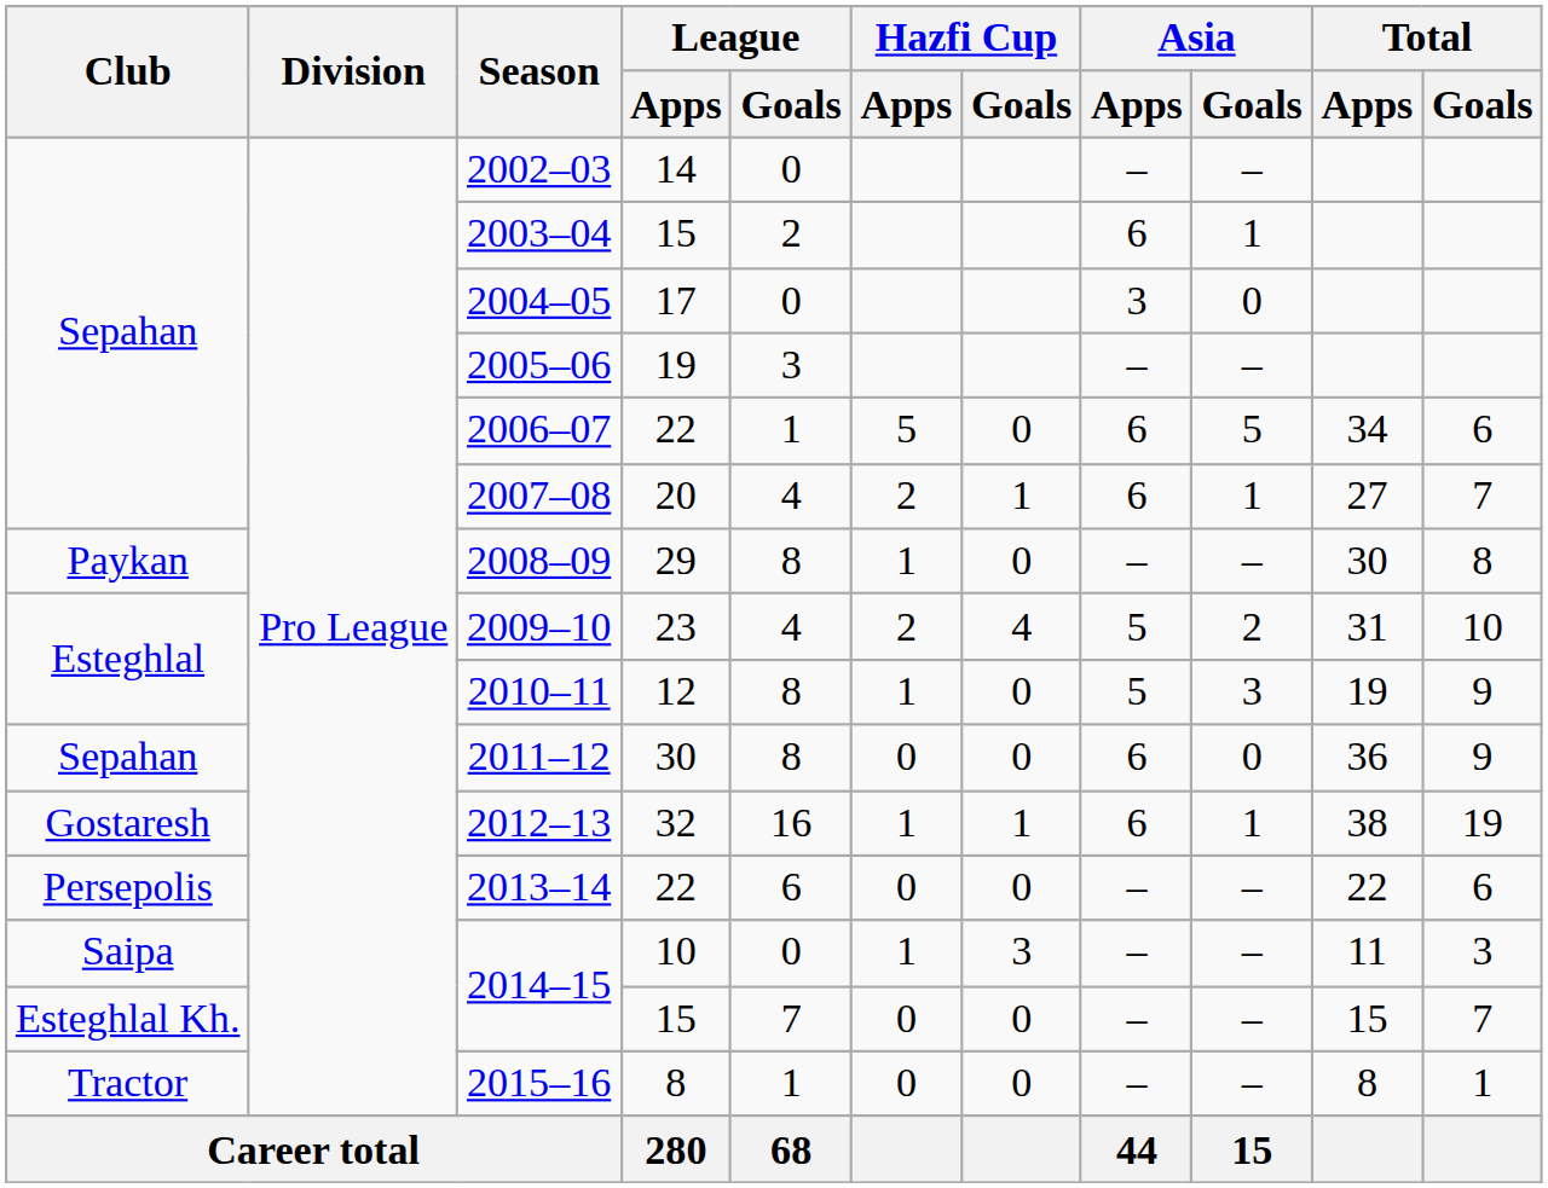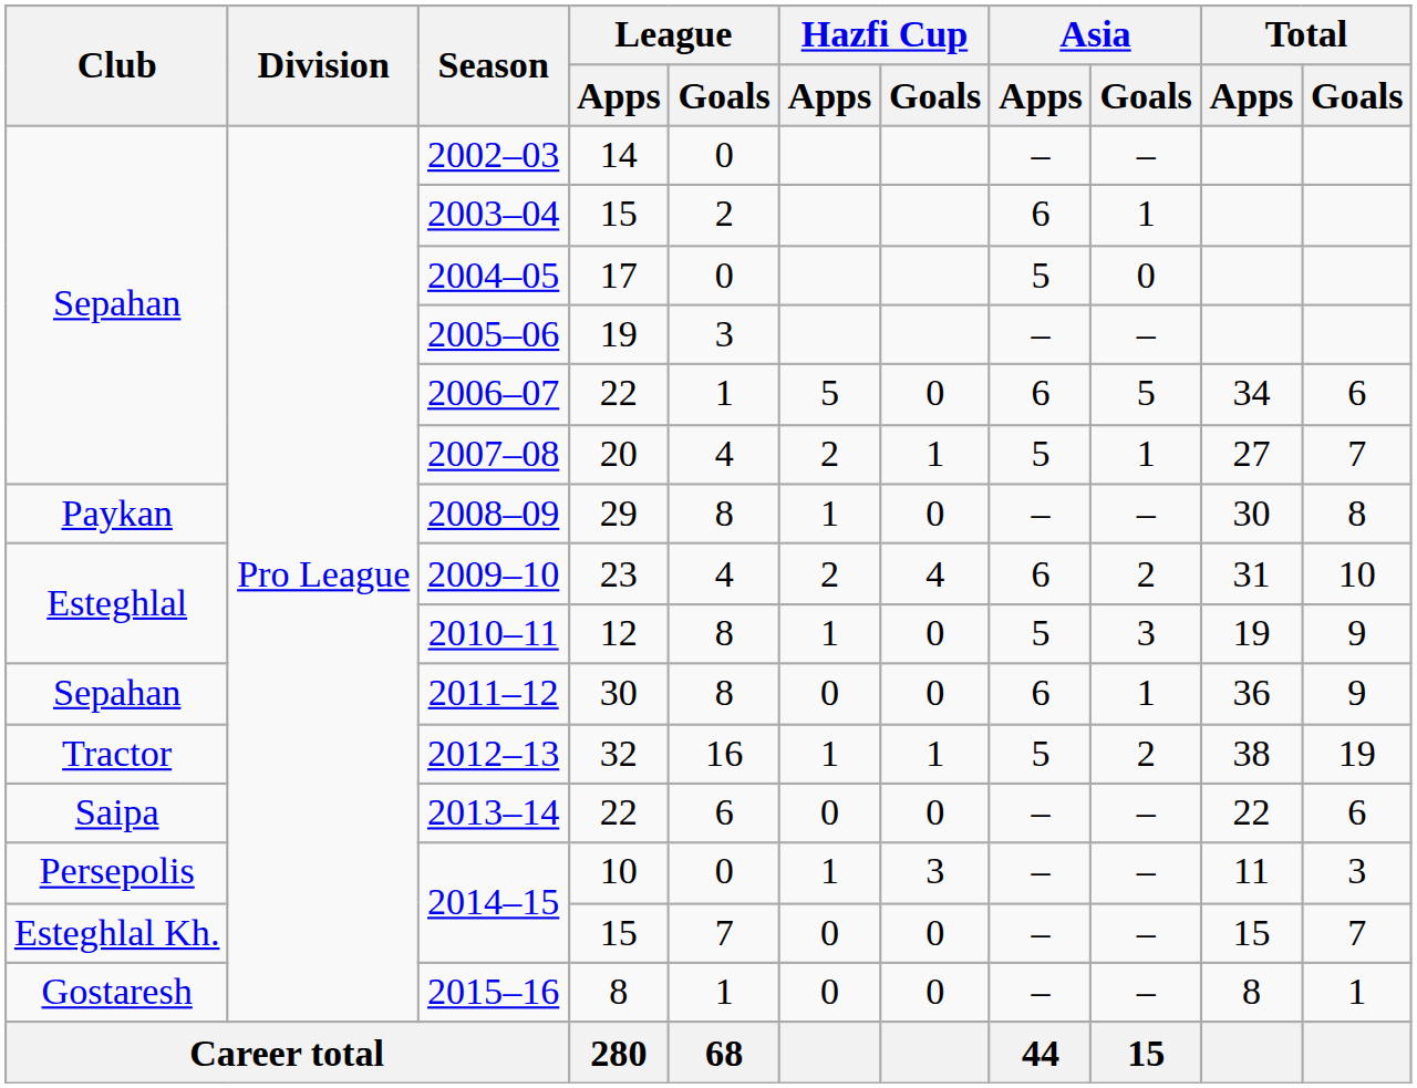2004–05 | Asia / Apps: 3 -> 5
2007–08 | Asia / Apps: 6 -> 5
2009–10 | Asia / Apps: 5 -> 6
2011–12 | Asia / Goals: 0 -> 1
2012–13 | Club: Gostaresh -> Tractor
2012–13 | Asia / Apps: 6 -> 5
2012–13 | Asia / Goals: 1 -> 2
2013–14 | Club: Persepolis -> Saipa
2014–15 / 10 | Club: Saipa -> Persepolis
2015–16 | Club: Tractor -> Gostaresh
